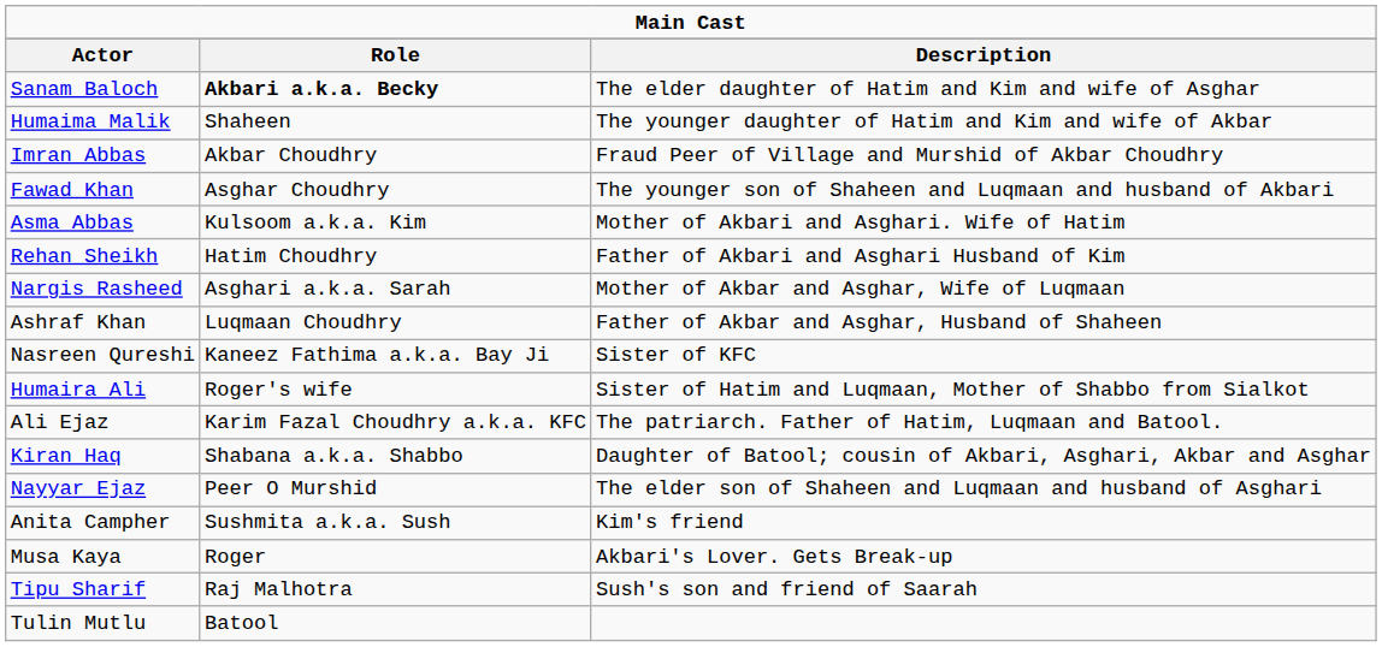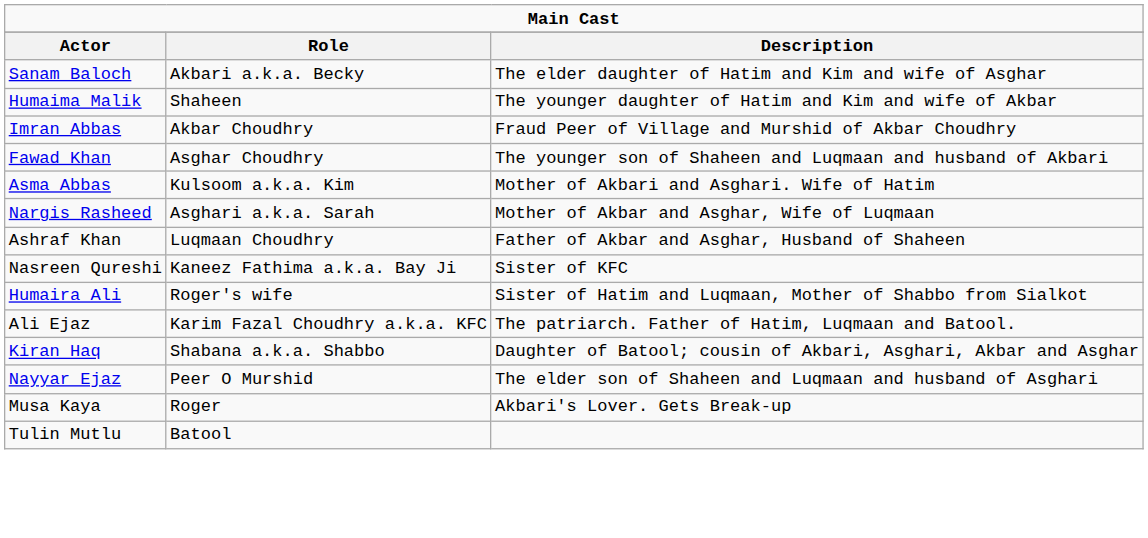Sanam Baloch | column 2: bold -> normal
- row: Rehan Sheikh | Hatim Choudhry | Father of Akbari and Asghari Husband of Kim
- row: Anita Campher | Sushmita a.k.a. Sush | Kim's friend
- row: Tipu Sharif | Raj Malhotra | Sush's son and friend of Saarah
